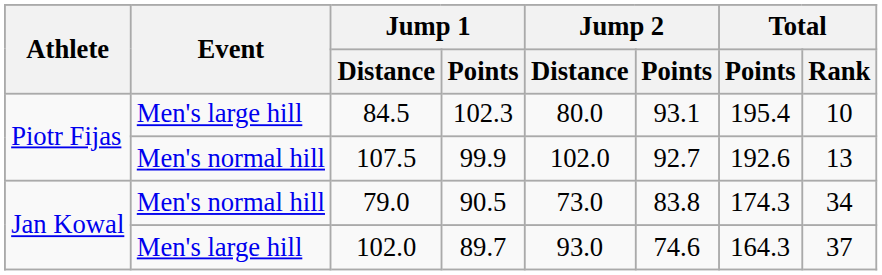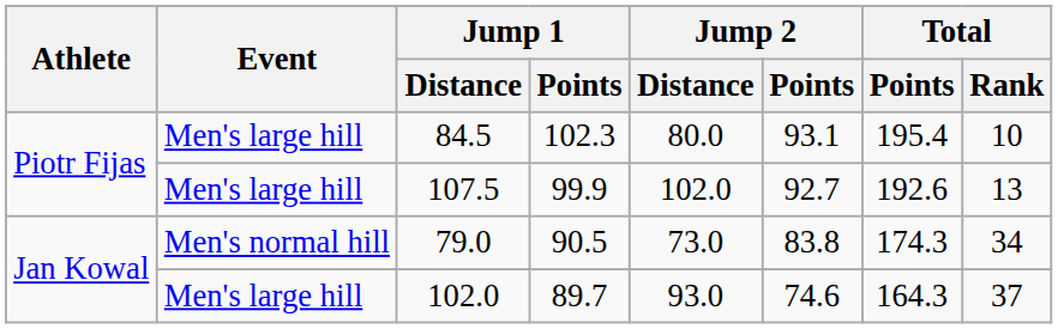107.5 | Event: Men's normal hill -> Men's large hill
